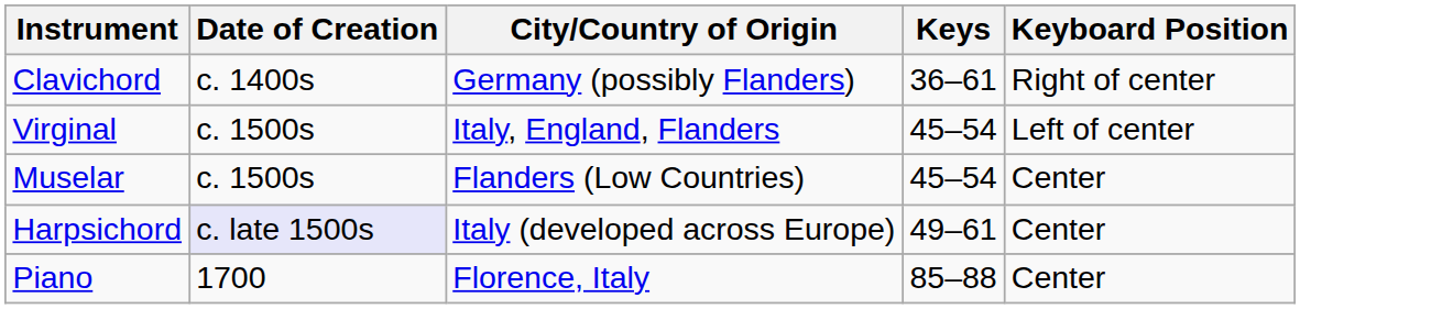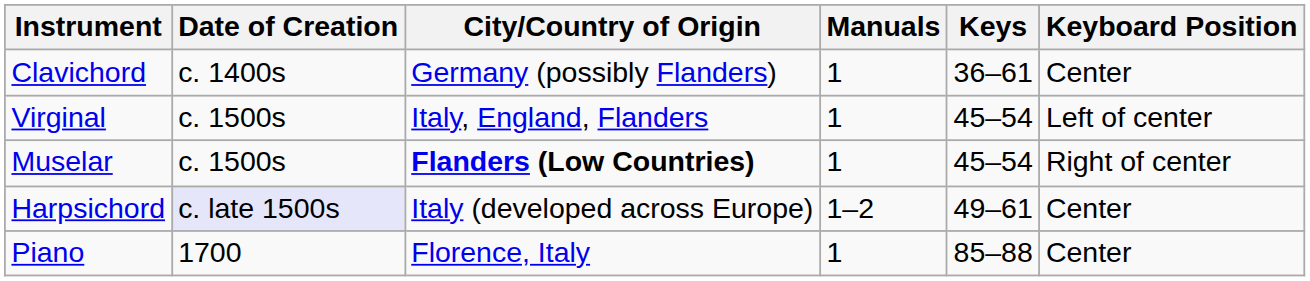+ column: Manuals | 1 | 1 | 1 | 1–2 | 1
Clavichord | Keyboard Position: Right of center -> Center
Muselar | City/Country of Origin: normal -> bold
Muselar | Keyboard Position: Center -> Right of center
